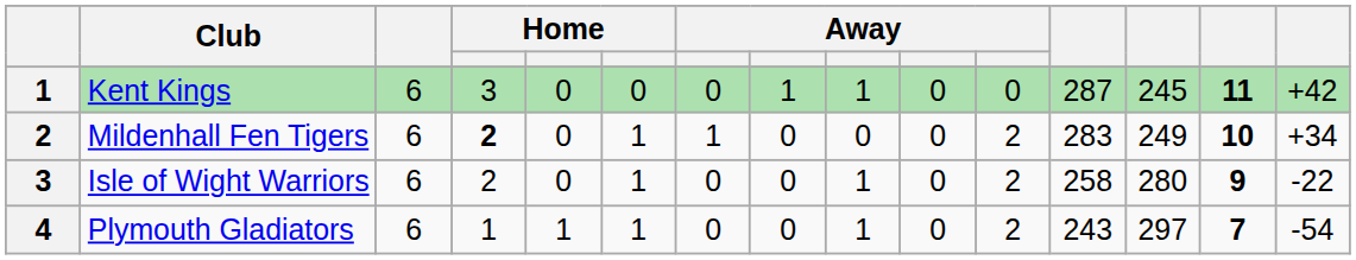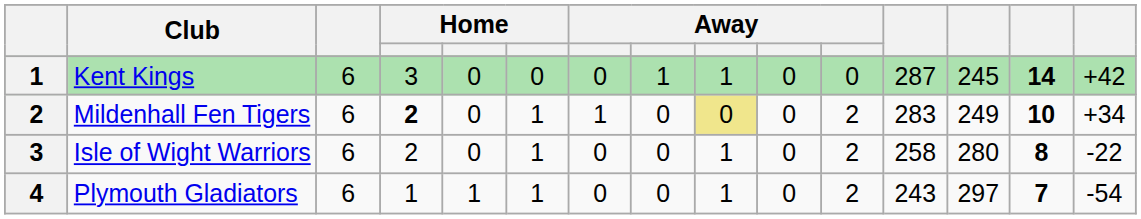Kent Kings | column 14: 11 -> 14
Mildenhall Fen Tigers | column 9: no background -> khaki background
Isle of Wight Warriors | column 14: 9 -> 8
